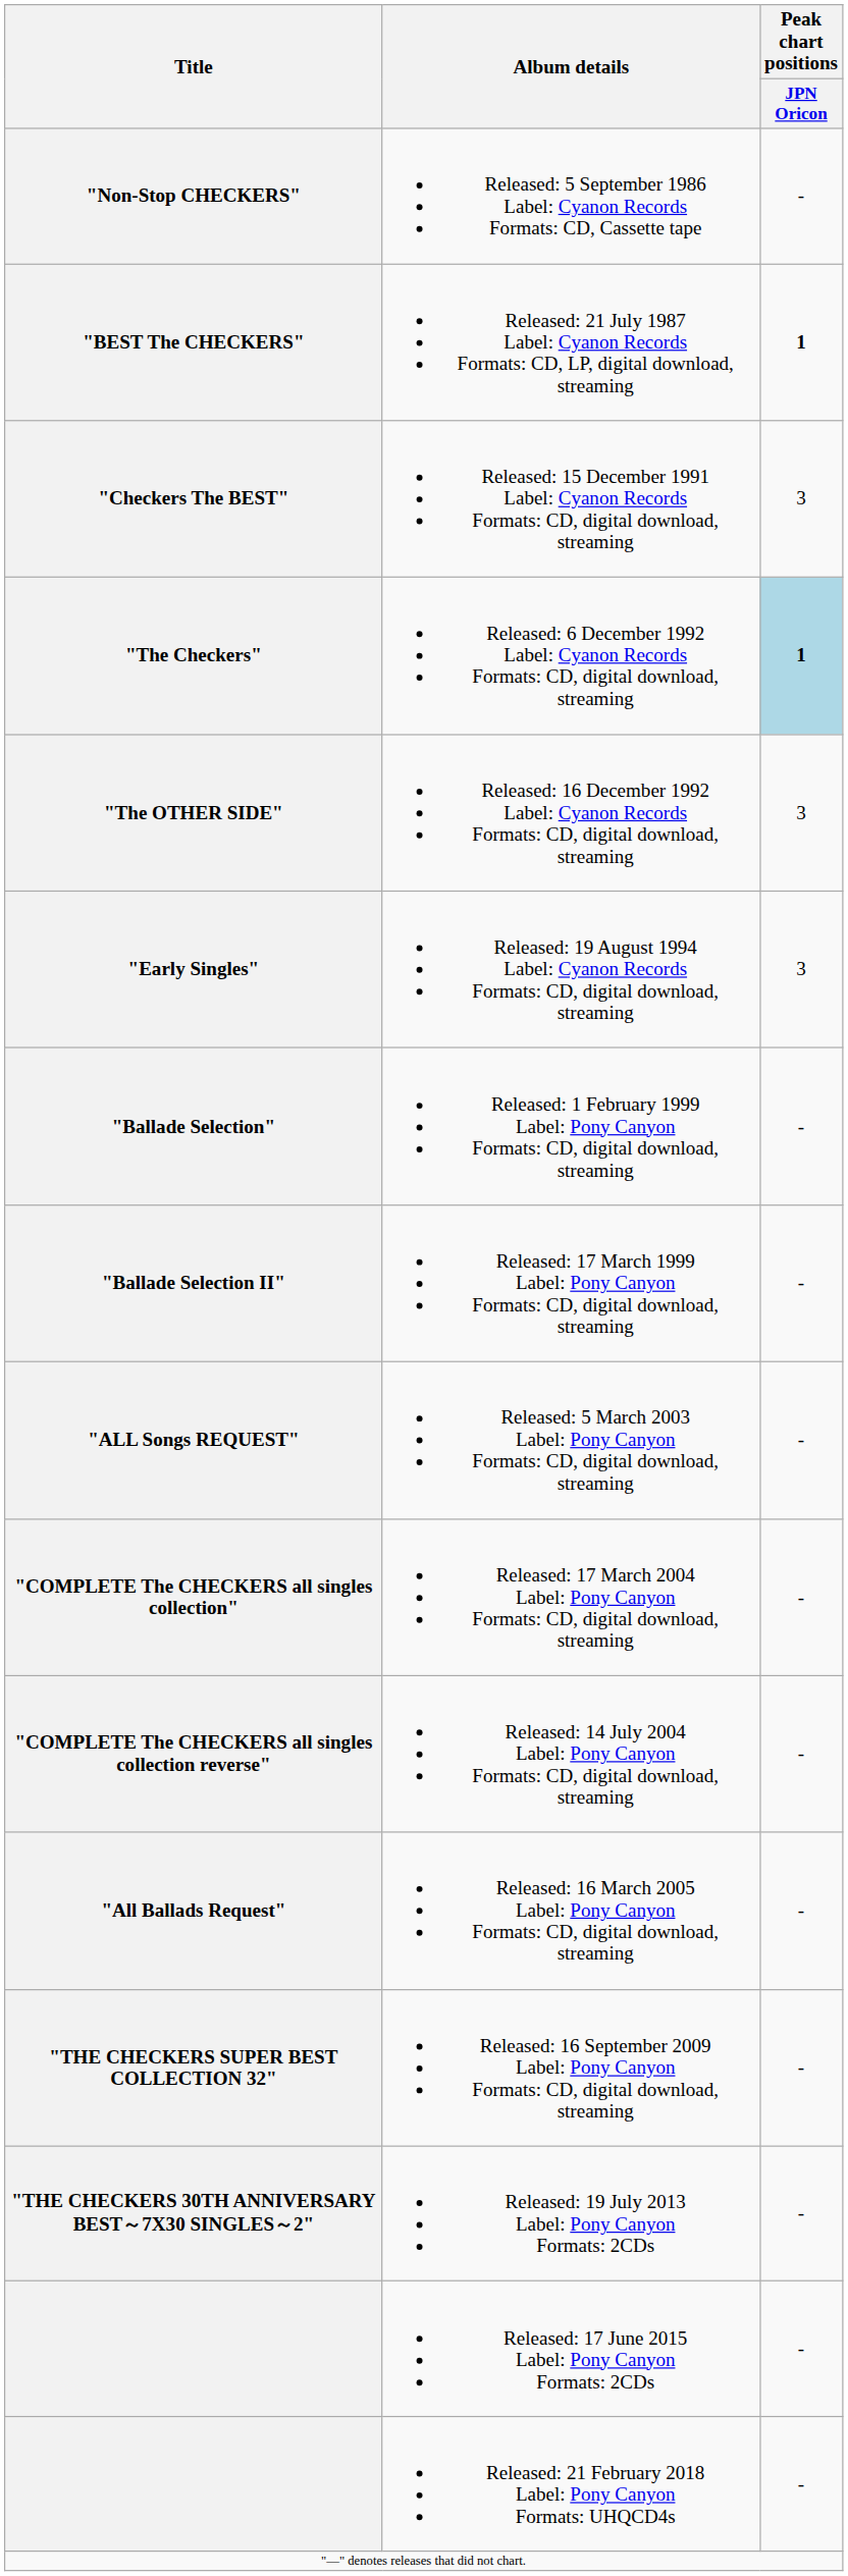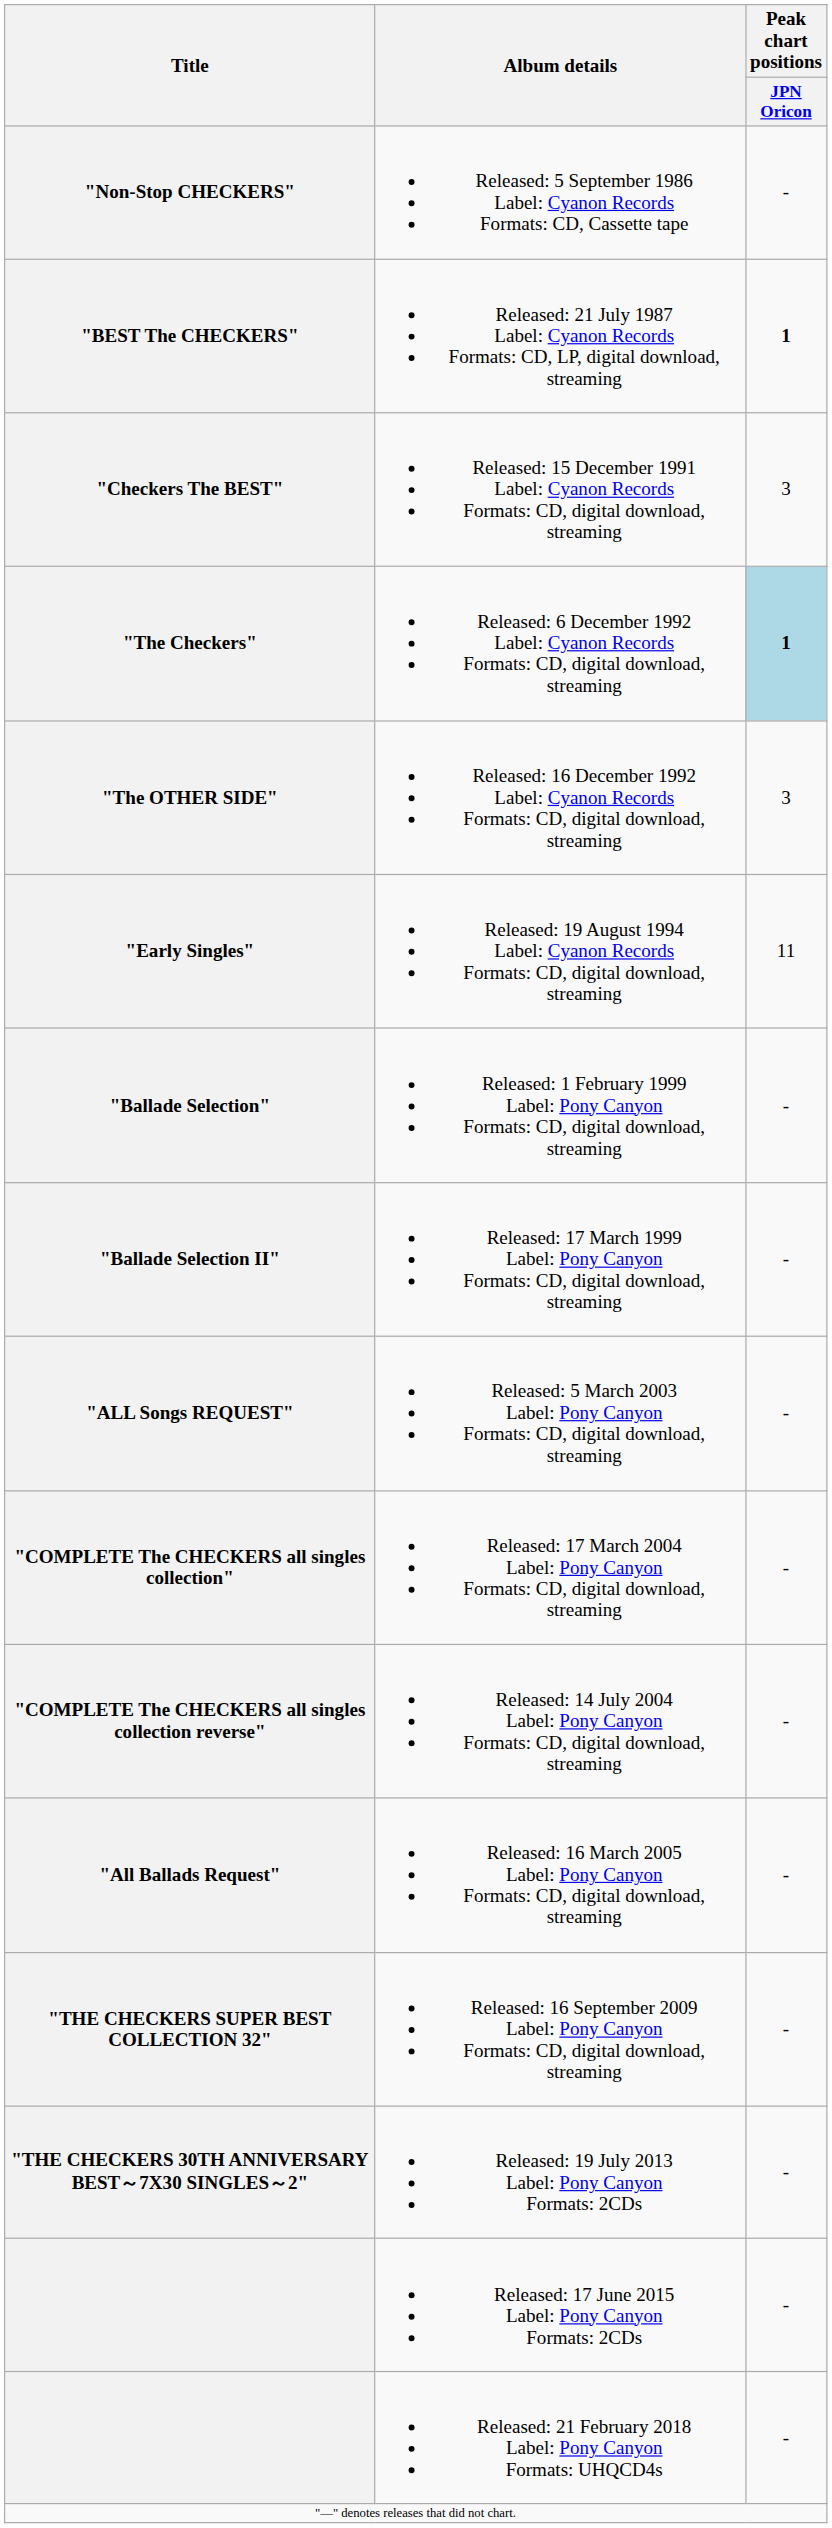"Early Singles" | Peak chart positions / JPN Oricon: 3 -> 11
